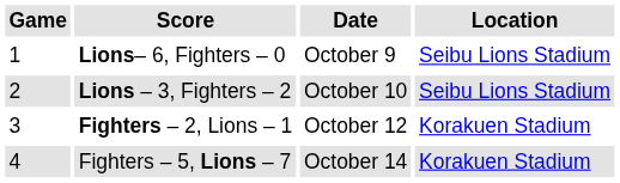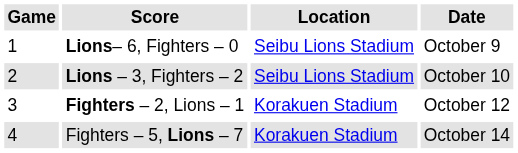columns swapped: Date <-> Location
